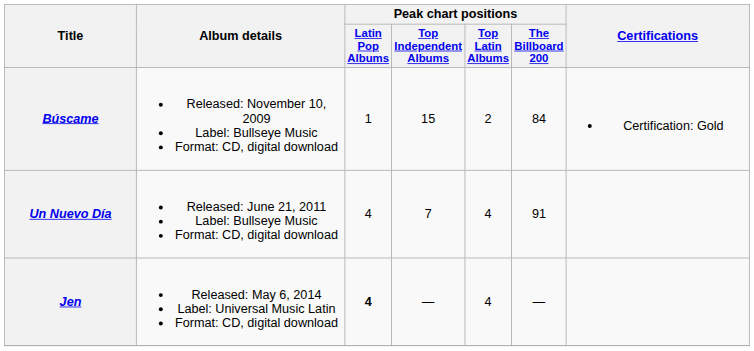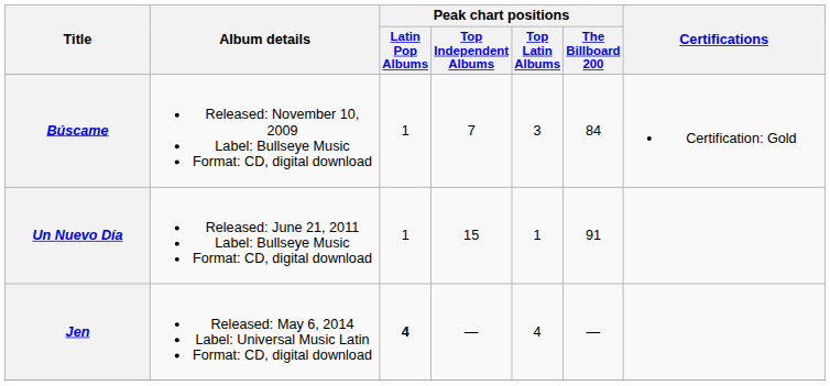Búscame | Peak chart positions / Top Independent Albums: 15 -> 7
Búscame | Peak chart positions / Top Latin Albums: 2 -> 3
Un Nuevo Día | Peak chart positions / Latin Pop Albums: 4 -> 1
Un Nuevo Día | Peak chart positions / Top Independent Albums: 7 -> 15
Un Nuevo Día | Peak chart positions / Top Latin Albums: 4 -> 1
